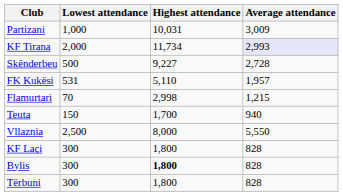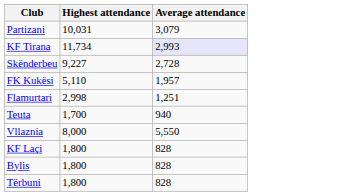- column: Lowest attendance | 1,000 | 2,000 | 500 | 531 | 70 | 150 | 2,500 | 300 | 300 | 300
Partizani | Average attendance: 3,009 -> 3,079
Flamurtari | Average attendance: 1,215 -> 1,251
Bylis | Highest attendance: bold -> normal
